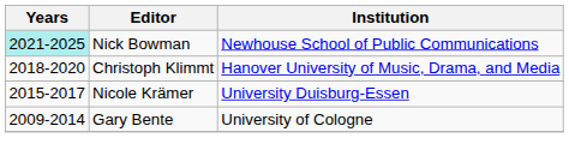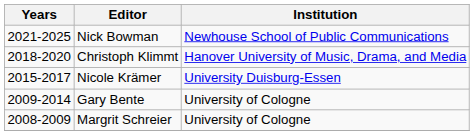Nick Bowman | Years: paleturquoise background -> no background
+ row: 2008-2009 | Margrit Schreier | University of Cologne
